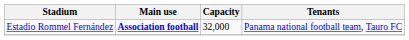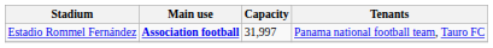Estadio Rommel Fernández | Capacity: 32,000 -> 31,997
